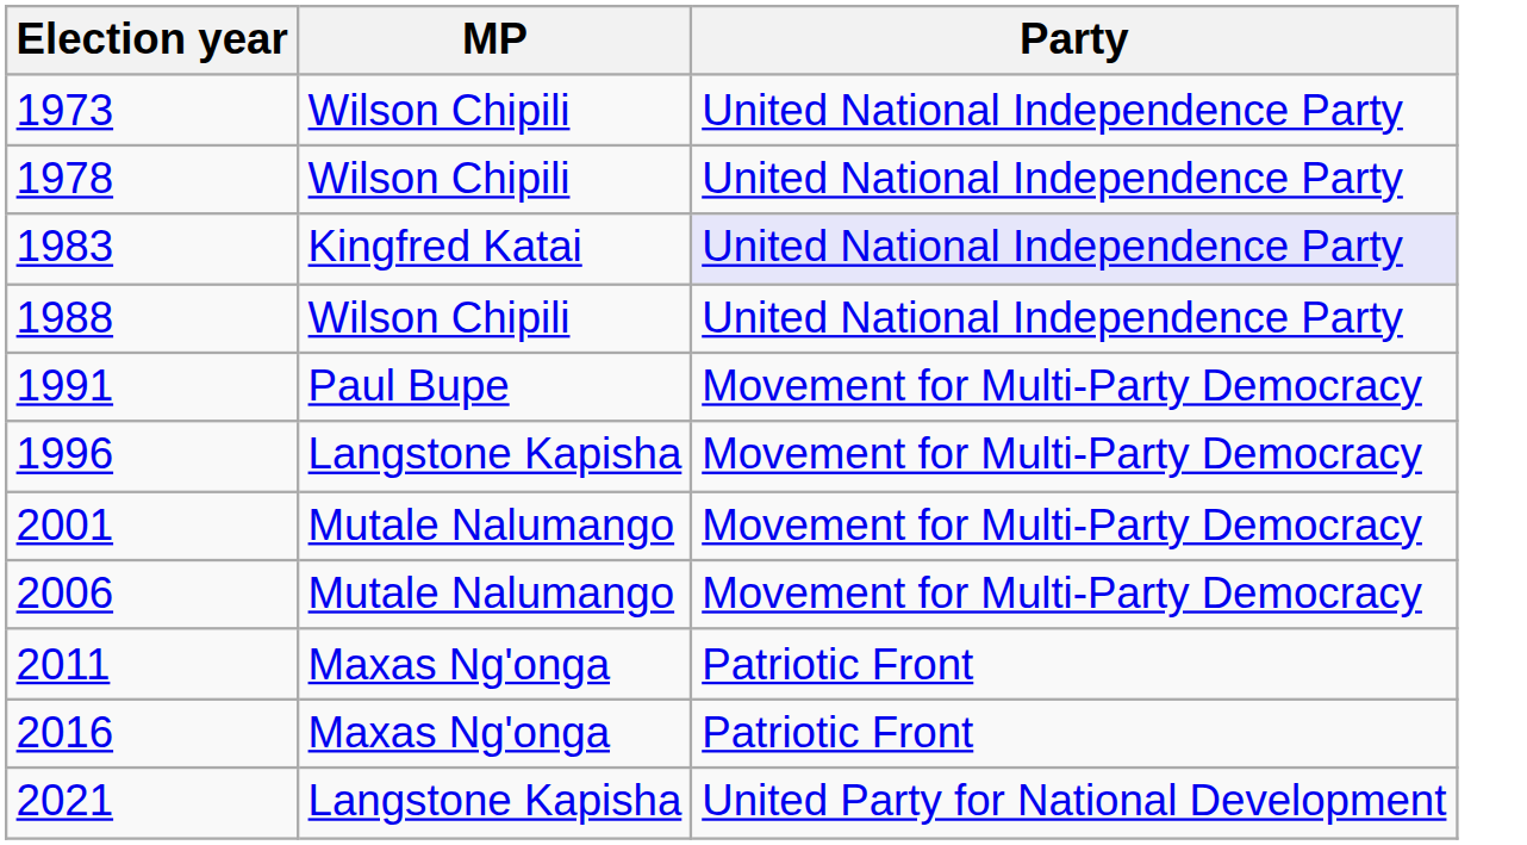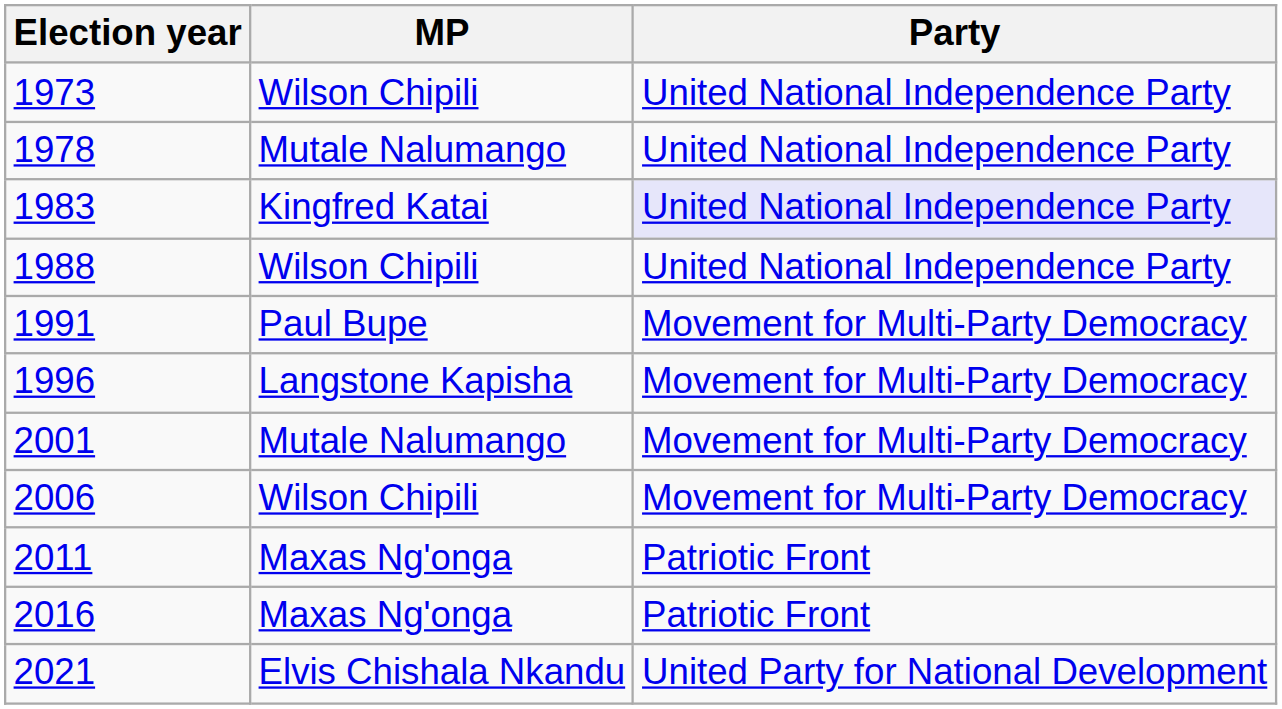1978 | MP: Wilson Chipili -> Mutale Nalumango
2006 | MP: Mutale Nalumango -> Wilson Chipili
2021 | MP: Langstone Kapisha -> Elvis Chishala Nkandu
